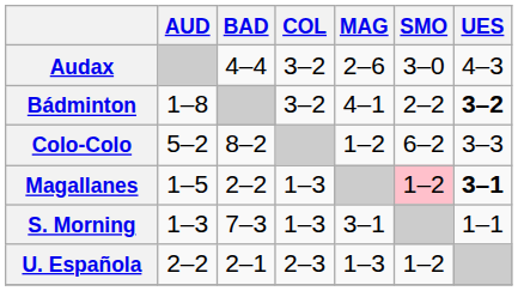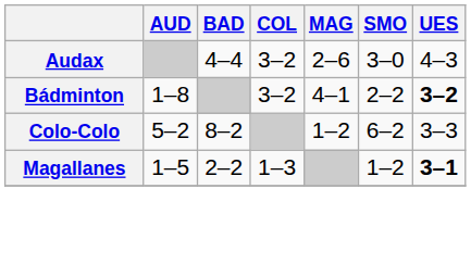Magallanes | SMO: pink background -> no background
- row: S. Morning | 1–3 | 7–3 | 1–3 | 3–1 | 1–1
- row: U. Española | 2–2 | 2–1 | 2–3 | 1–3 | 1–2
